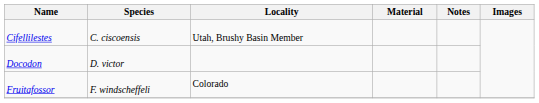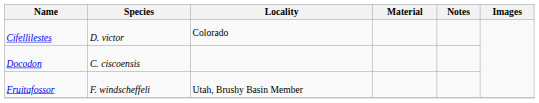Cifellilestes | Species: C. ciscoensis -> D. victor
Cifellilestes | Locality: Utah, Brushy Basin Member -> Colorado
Docodon | Species: D. victor -> C. ciscoensis
Fruitafossor | Locality: Colorado -> Utah, Brushy Basin Member
